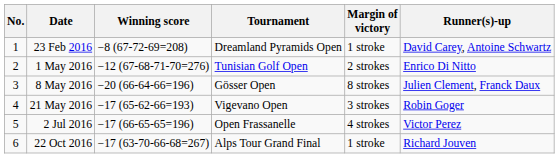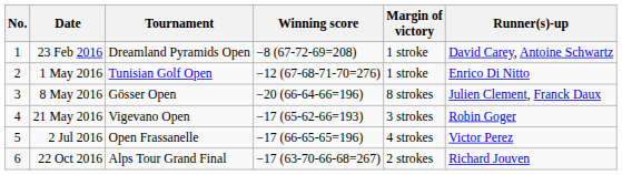columns swapped: Tournament <-> Winning score
1 May 2016 | Margin of victory: 2 strokes -> 1 stroke
22 Oct 2016 | Margin of victory: 1 stroke -> 2 strokes
